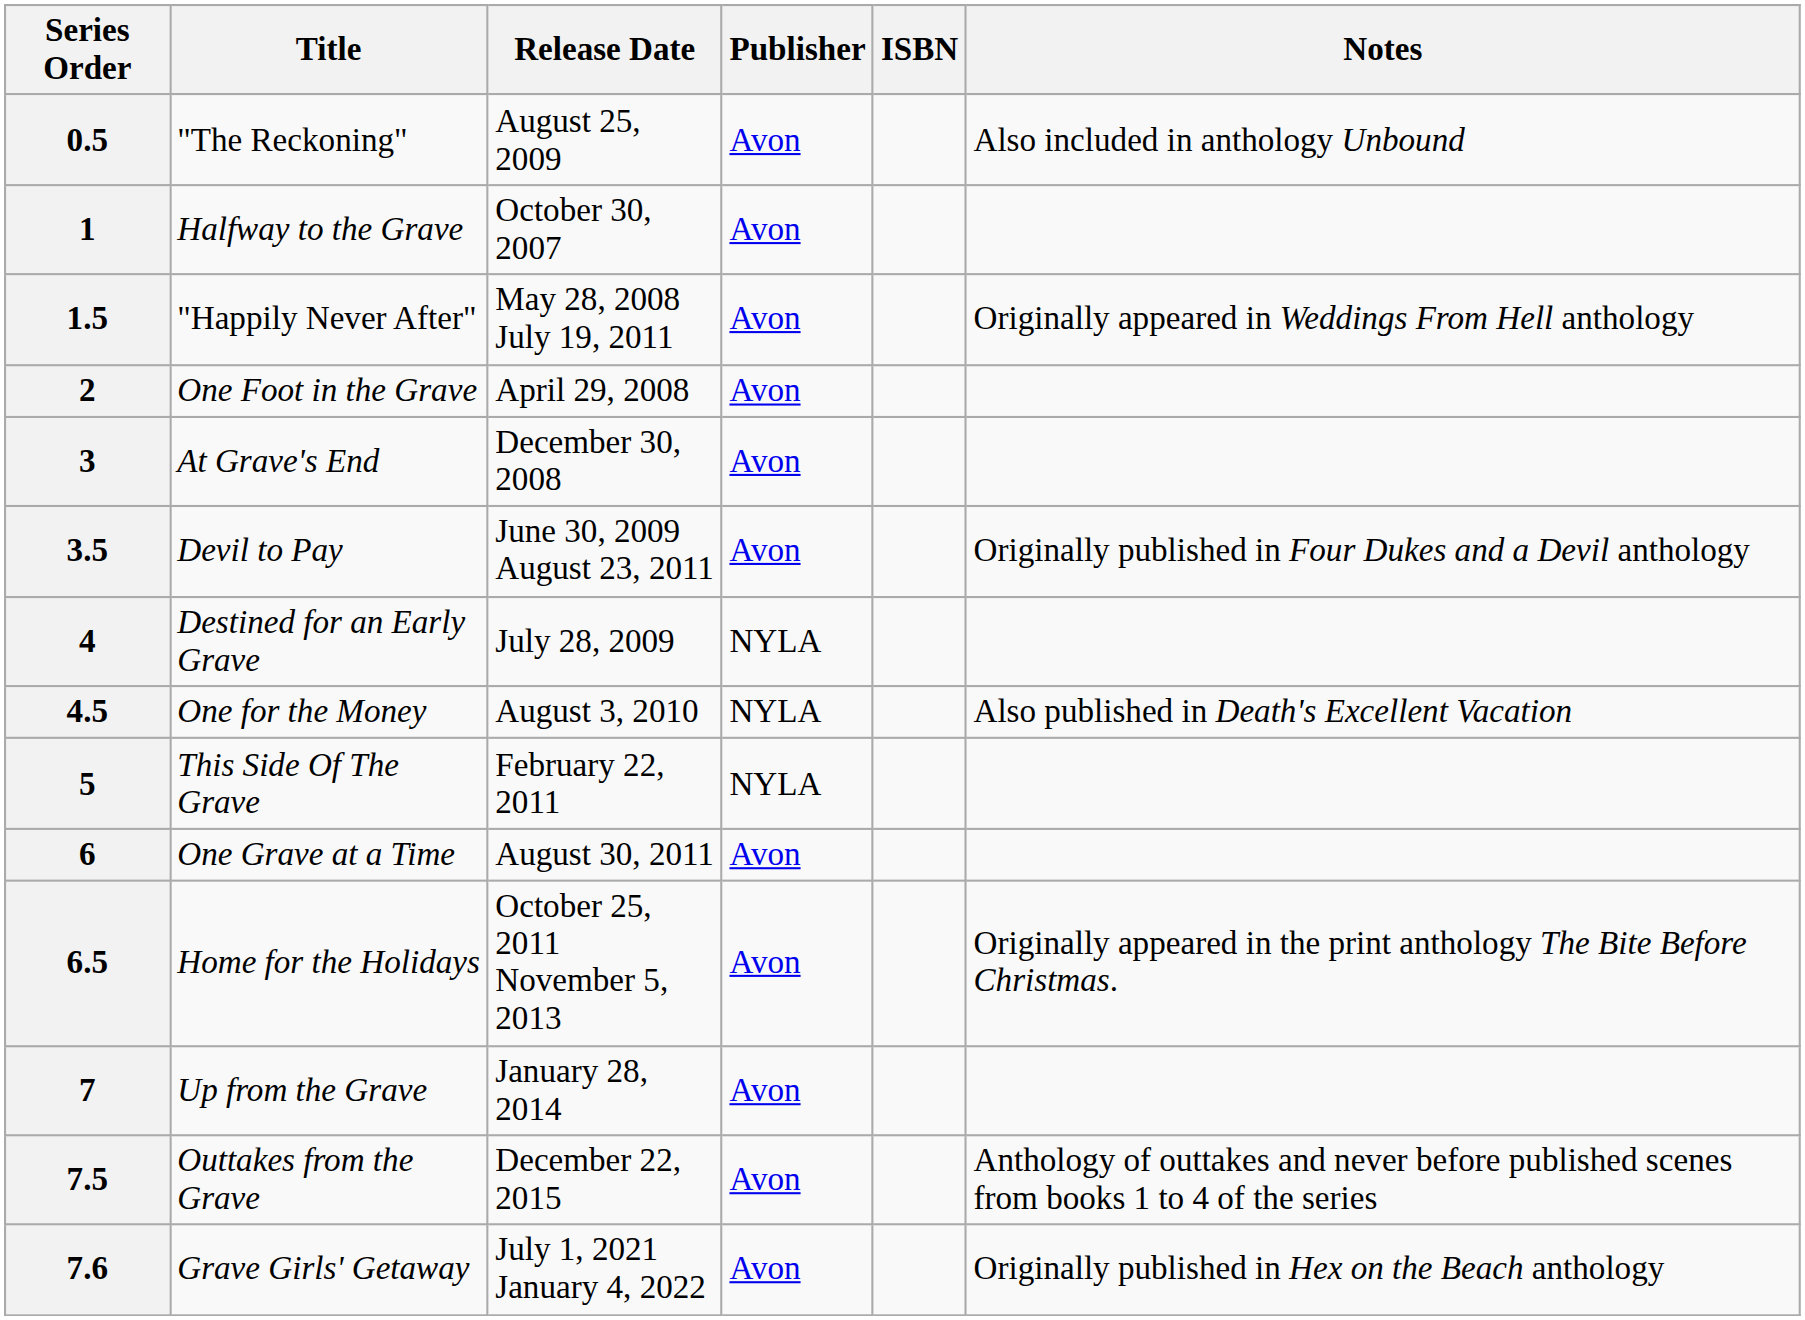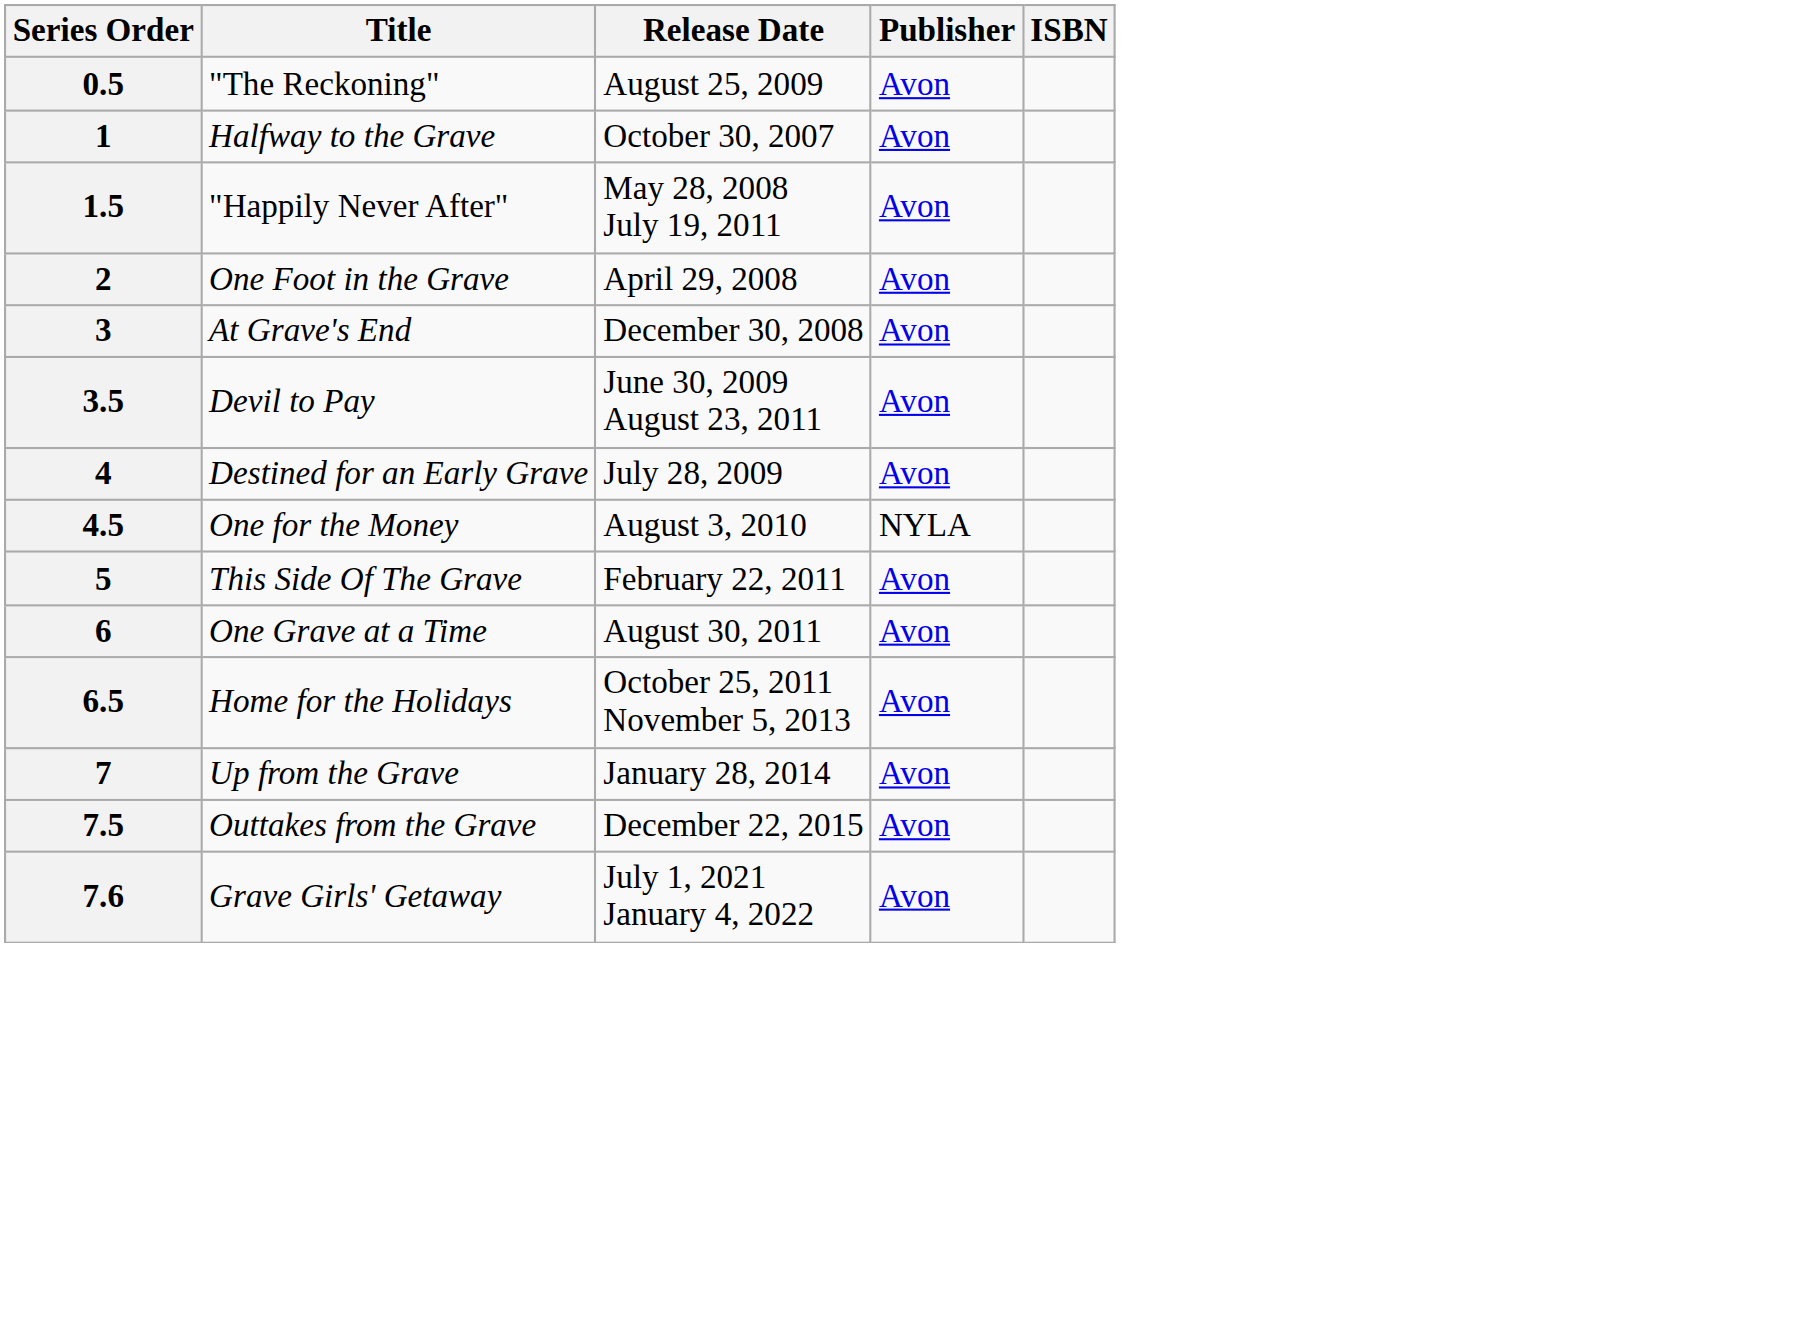- column: Notes | Also included in anthology Unbound | Originally appeared in Weddings From Hell anthology | Originally published in Four Dukes and a Devil anthology | Also published in Death's Excellent Vacation | Originally appeared in the print anthology The Bite Before Christmas. | Anthology of outtakes and never before published scenes from books 1 to 4 of the series | Originally published in Hex on the Beach anthology
4 | Publisher: NYLA -> Avon
5 | Publisher: NYLA -> Avon
